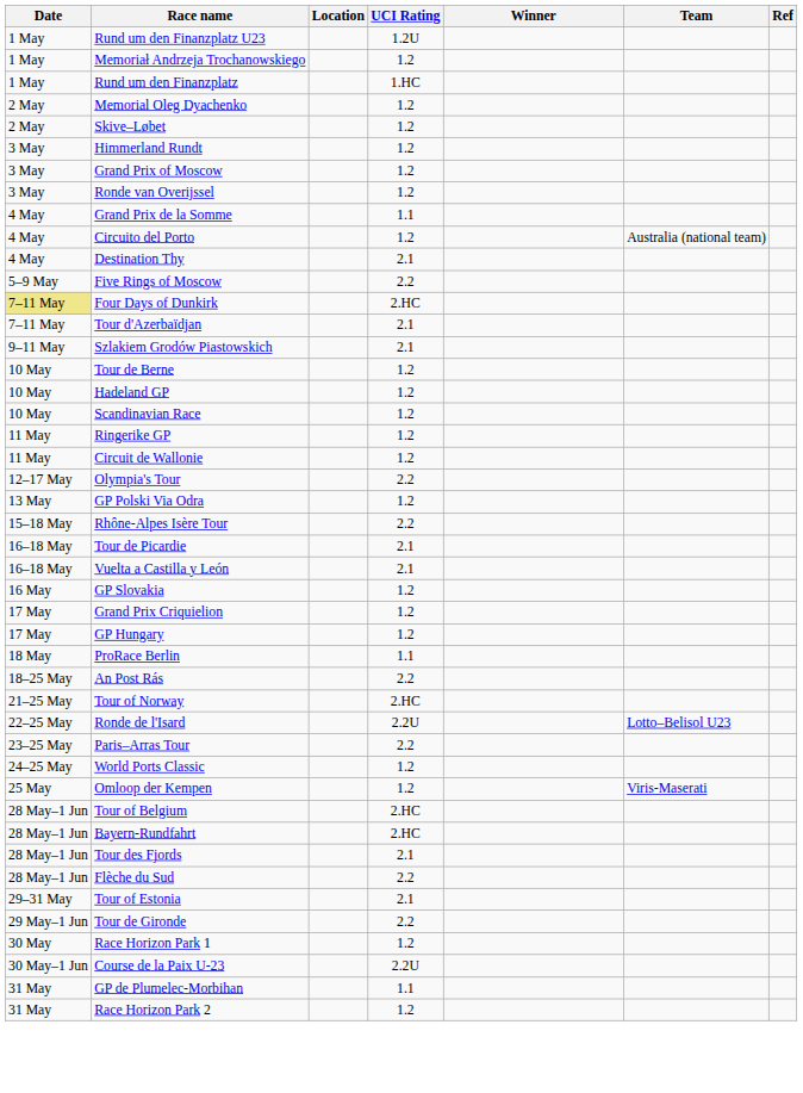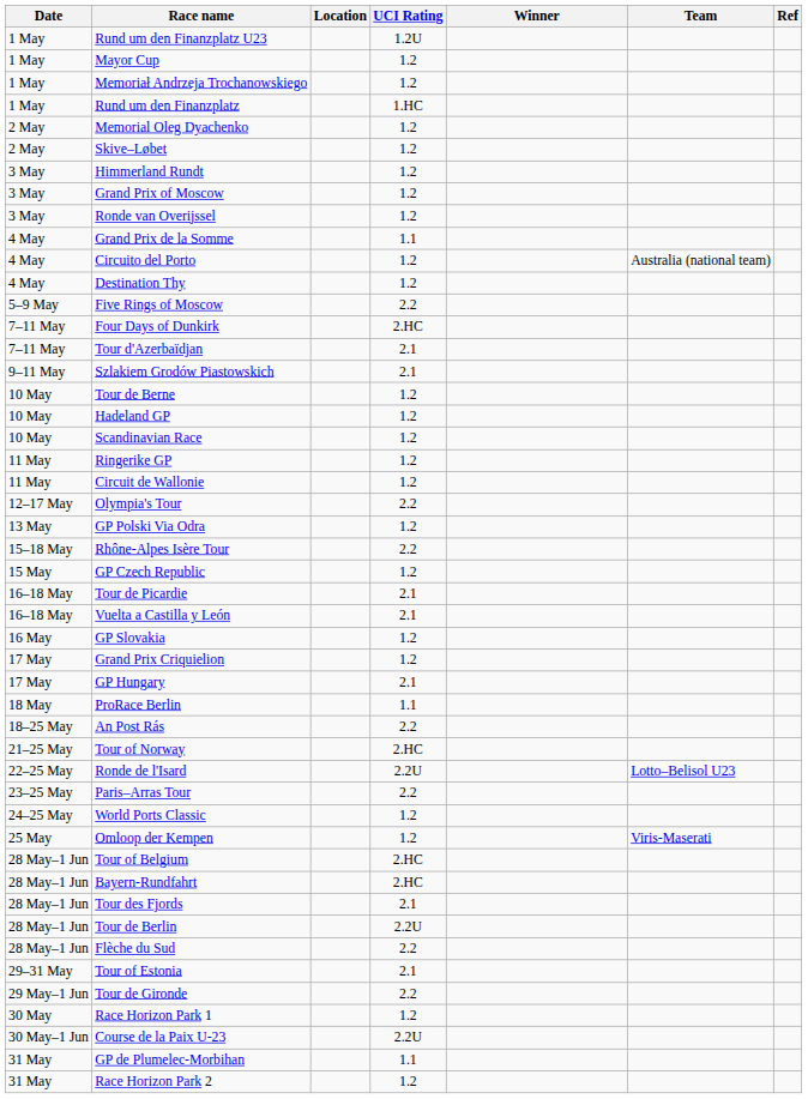+ row: 1 May | Mayor Cup | 1.2
Destination Thy | UCI Rating: 2.1 -> 1.2
Four Days of Dunkirk | Date: khaki background -> no background
+ row: 15 May | GP Czech Republic | 1.2
GP Hungary | UCI Rating: 1.2 -> 2.1
+ row: 28 May–1 Jun | Tour de Berlin | 2.2U
